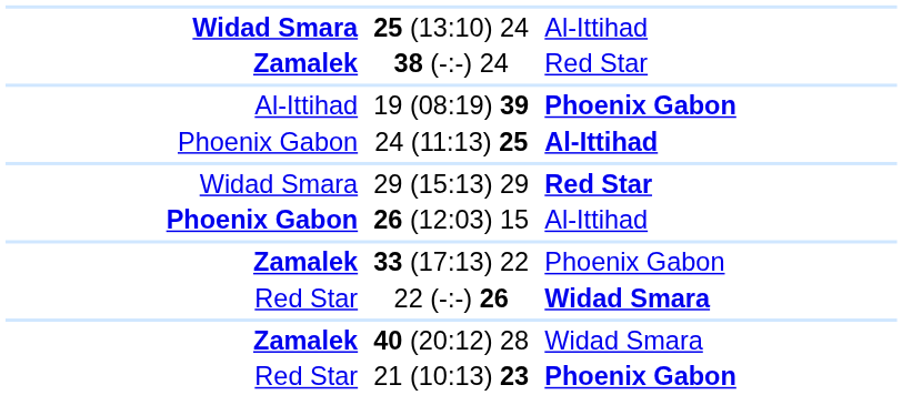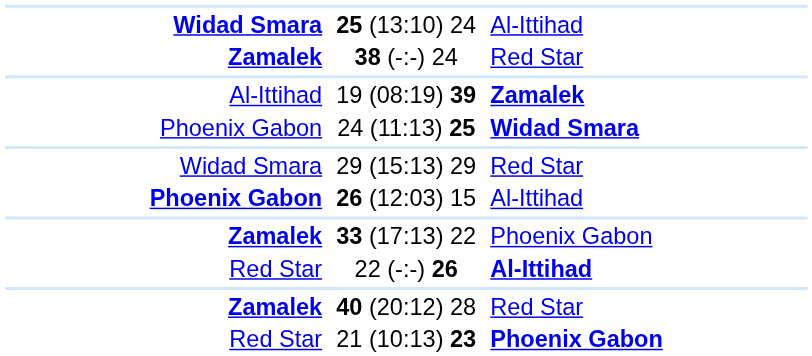19 (08:19) 39 | column 3: Phoenix Gabon -> Zamalek
24 (11:13) 25 | column 3: Al-Ittihad -> Widad Smara
29 (15:13) 29 | column 3: bold -> normal
22 (-:-) 26 | column 3: Widad Smara -> Al-Ittihad
40 (20:12) 28 | column 3: Widad Smara -> Red Star
